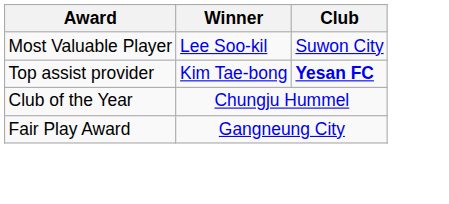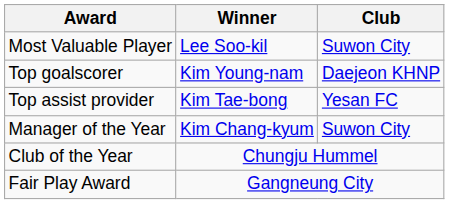+ row: Top goalscorer | Kim Young-nam | Daejeon KHNP
Top assist provider | Club: bold -> normal
+ row: Manager of the Year | Kim Chang-kyum | Suwon City
